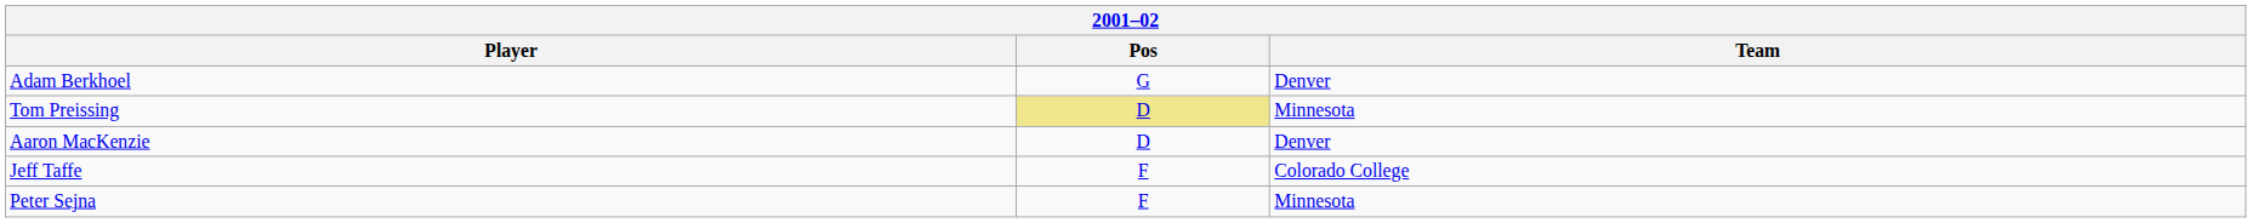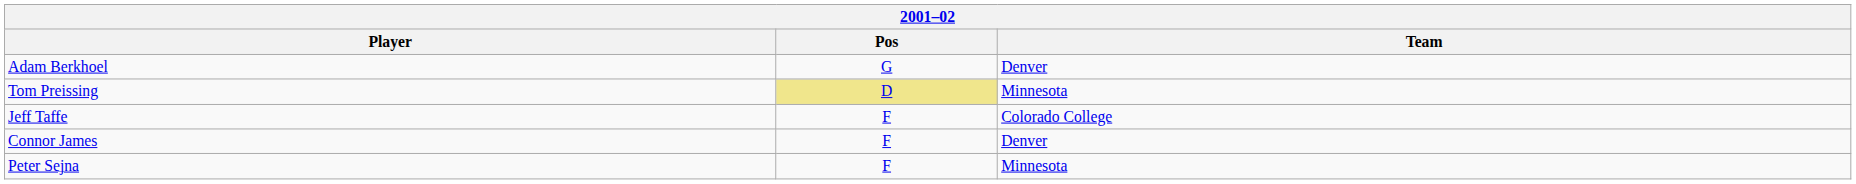- row: Aaron MacKenzie | D | Denver
+ row: Connor James | F | Denver
